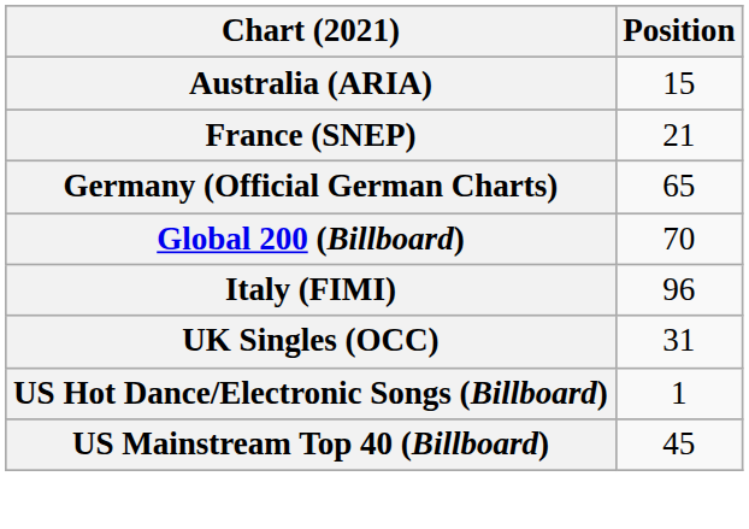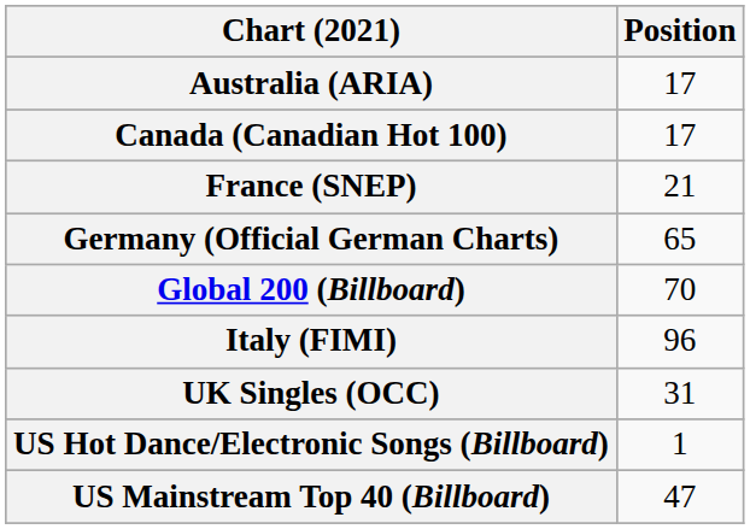Australia (ARIA) | Position: 15 -> 17
+ row: Canada (Canadian Hot 100) | 17
US Mainstream Top 40 (Billboard) | Position: 45 -> 47
